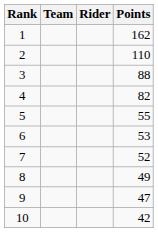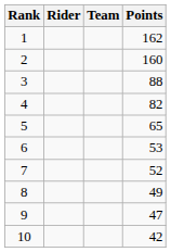columns swapped: Rider <-> Team
2 | Points: 110 -> 160
5 | Points: 55 -> 65
